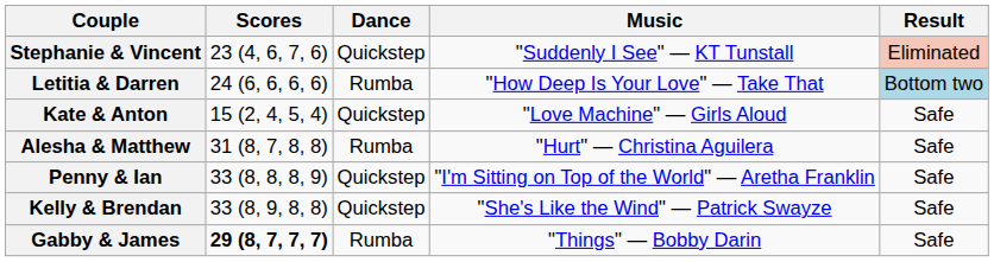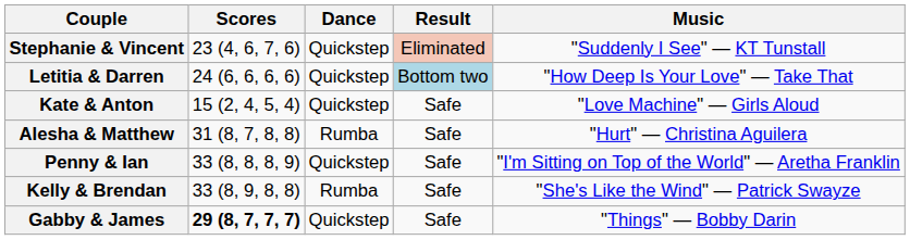columns swapped: Music <-> Result
Letitia & Darren | Dance: Rumba -> Quickstep
Kelly & Brendan | Dance: Quickstep -> Rumba
Gabby & James | Dance: Rumba -> Quickstep
